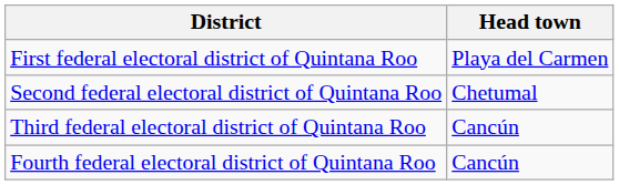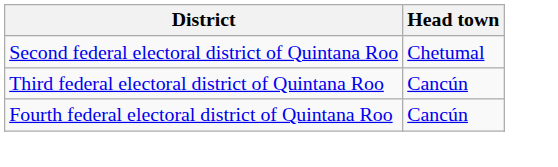- row: First federal electoral district of Quintana Roo | Playa del Carmen
